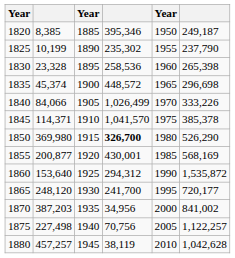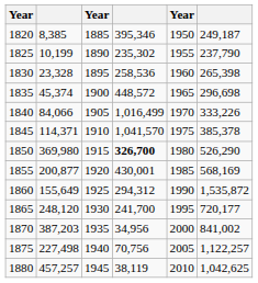1840 | column 4: 1,026,499 -> 1,016,499
1860 | column 2: 153,640 -> 155,649
1880 | column 6: 1,042,628 -> 1,042,625
